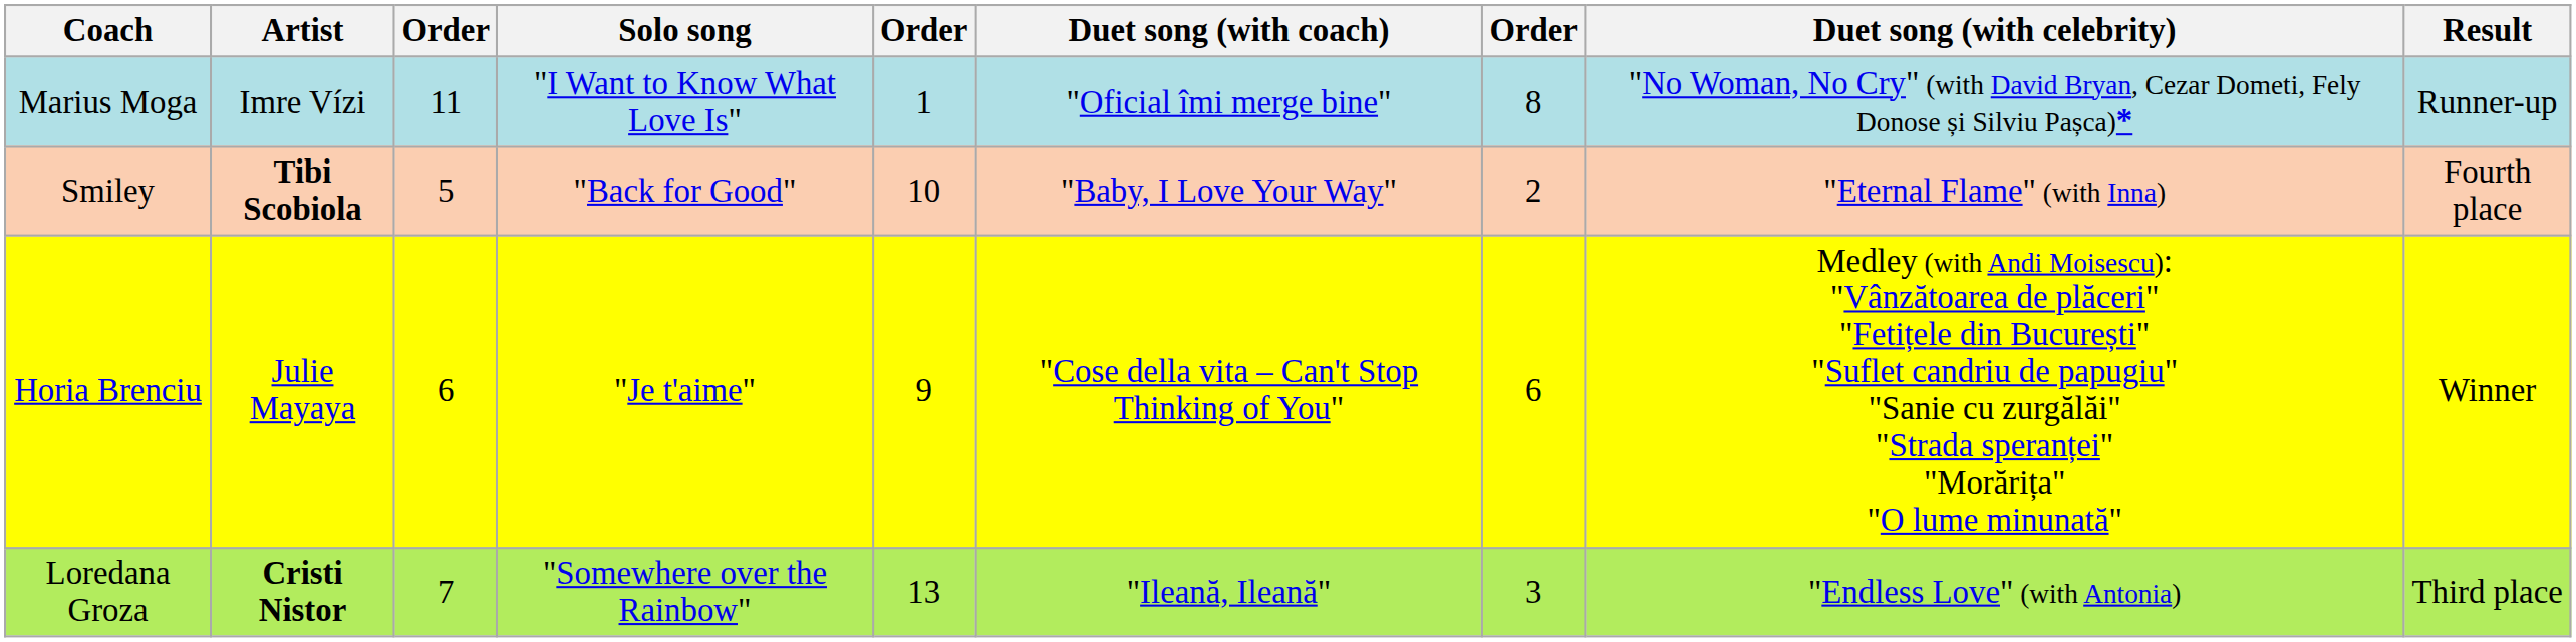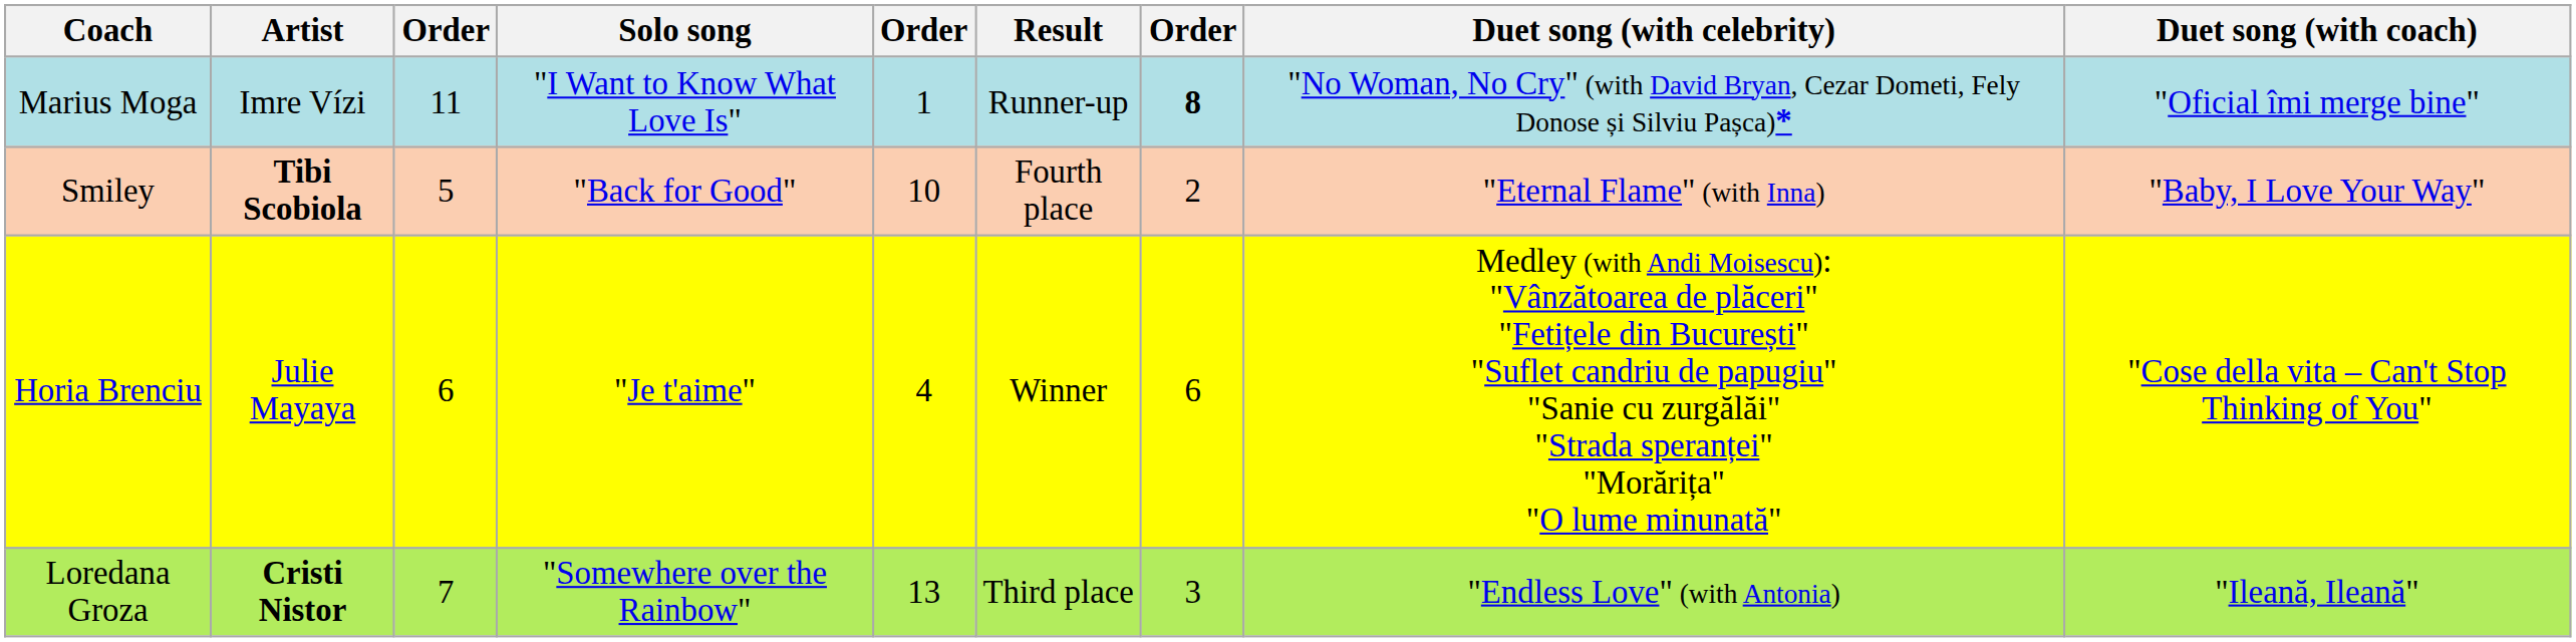columns swapped: Duet song (with coach) <-> Result
Marius Moga | column 7: normal -> bold
Horia Brenciu | column 5: 9 -> 4
